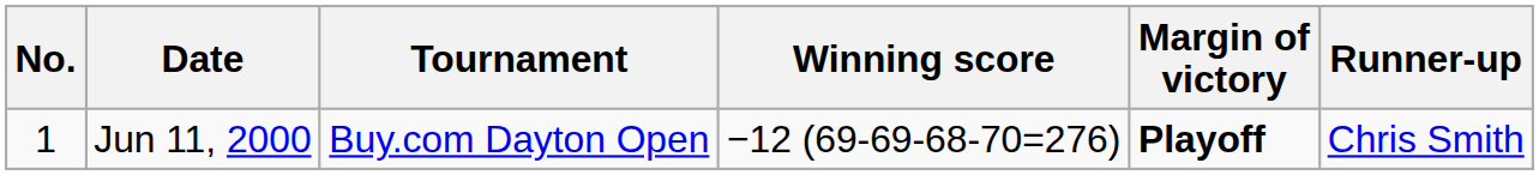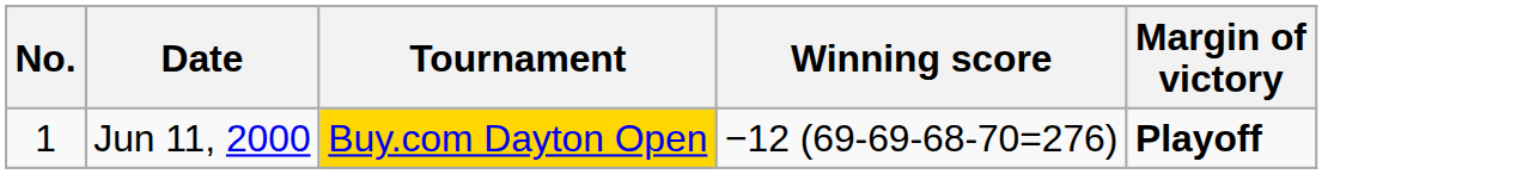- column: Runner-up | Chris Smith
Jun 11, 2000 | Tournament: no background -> gold background
